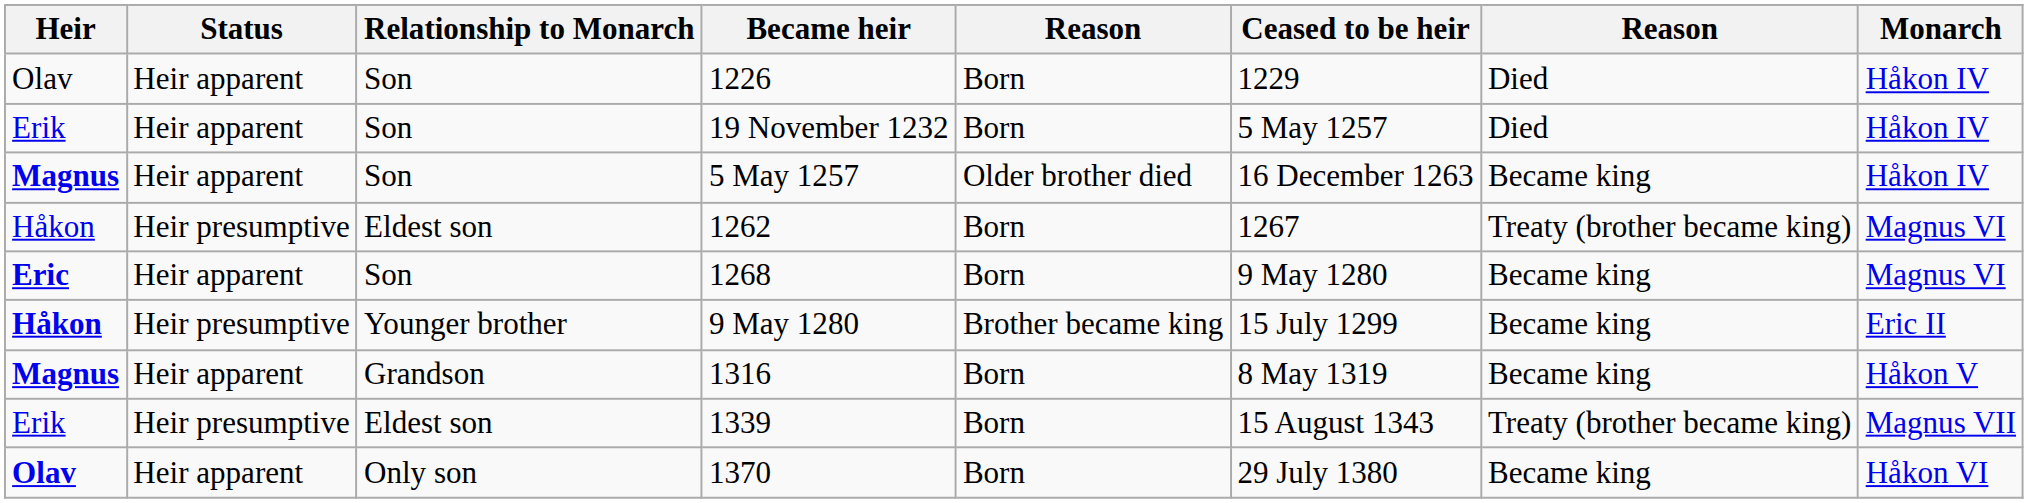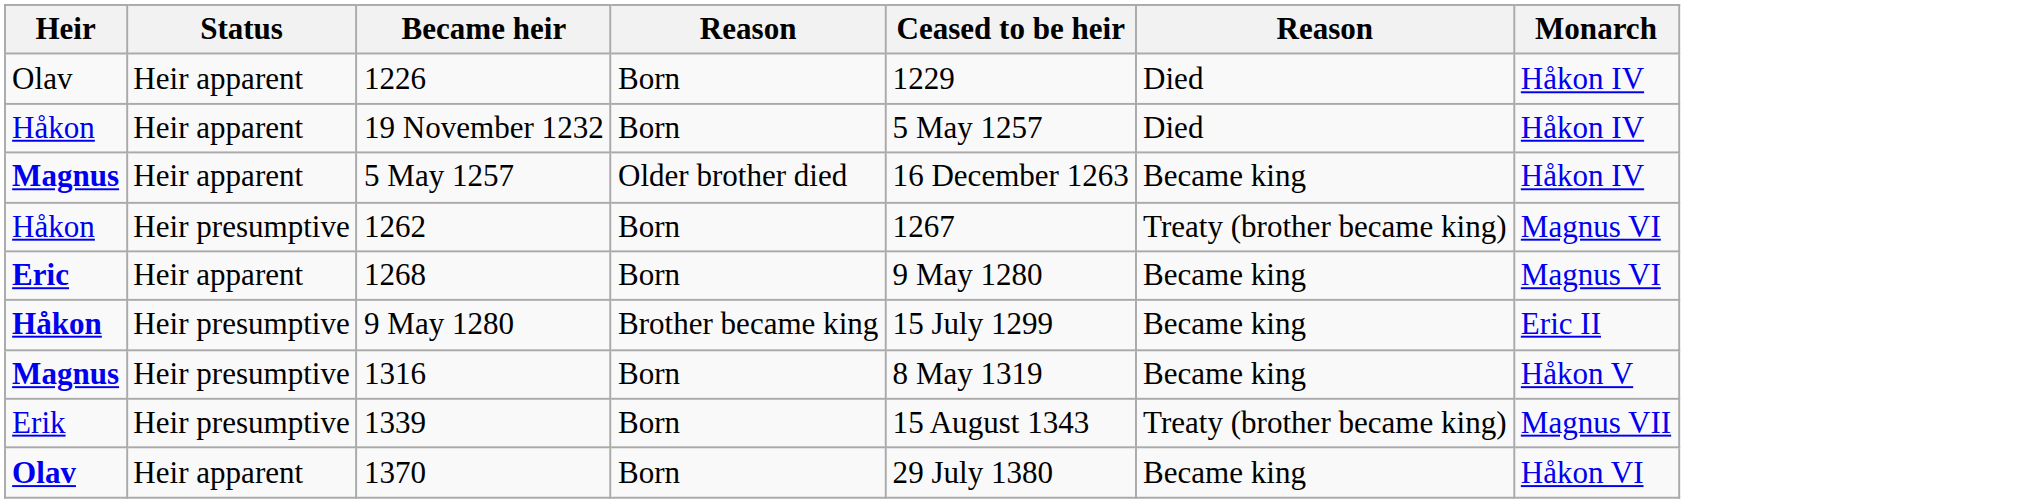- column: Relationship to Monarch | Son | Son | Son | Eldest son | Son | Younger brother | Grandson | Eldest son | Only son
19 November 1232 | Heir: Erik -> Håkon
1316 | Status: Heir apparent -> Heir presumptive
